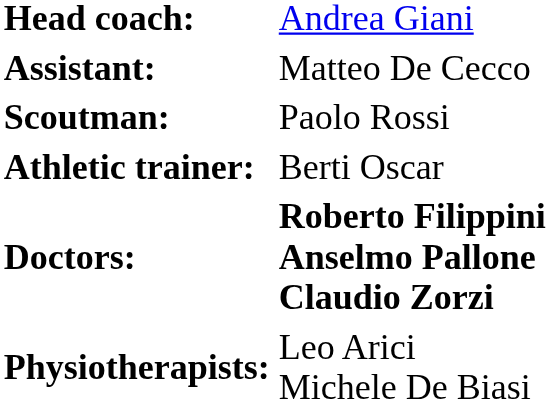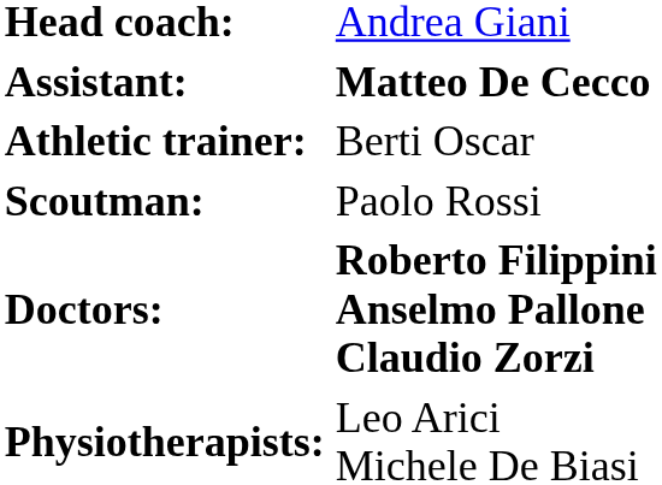Assistant: | column 2: normal -> bold
rows swapped: Athletic trainer: <-> Scoutman:
